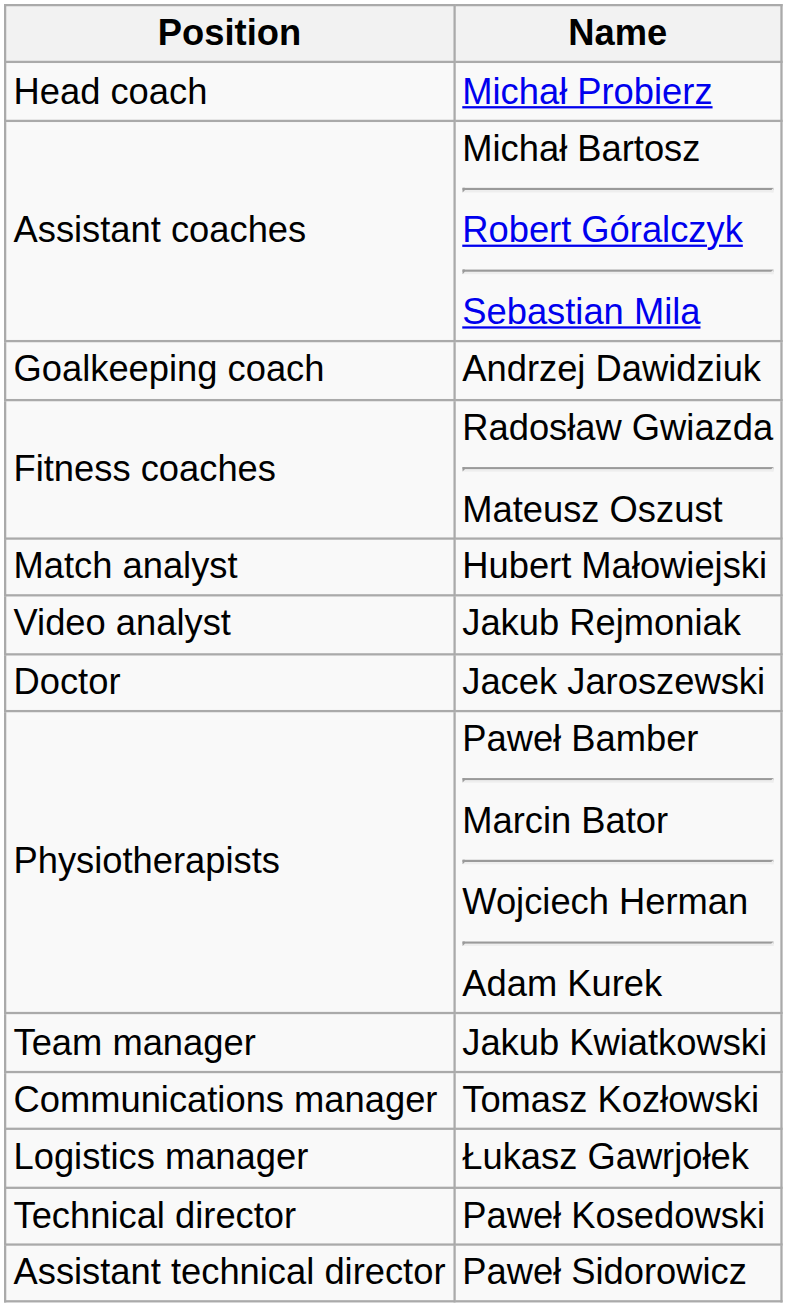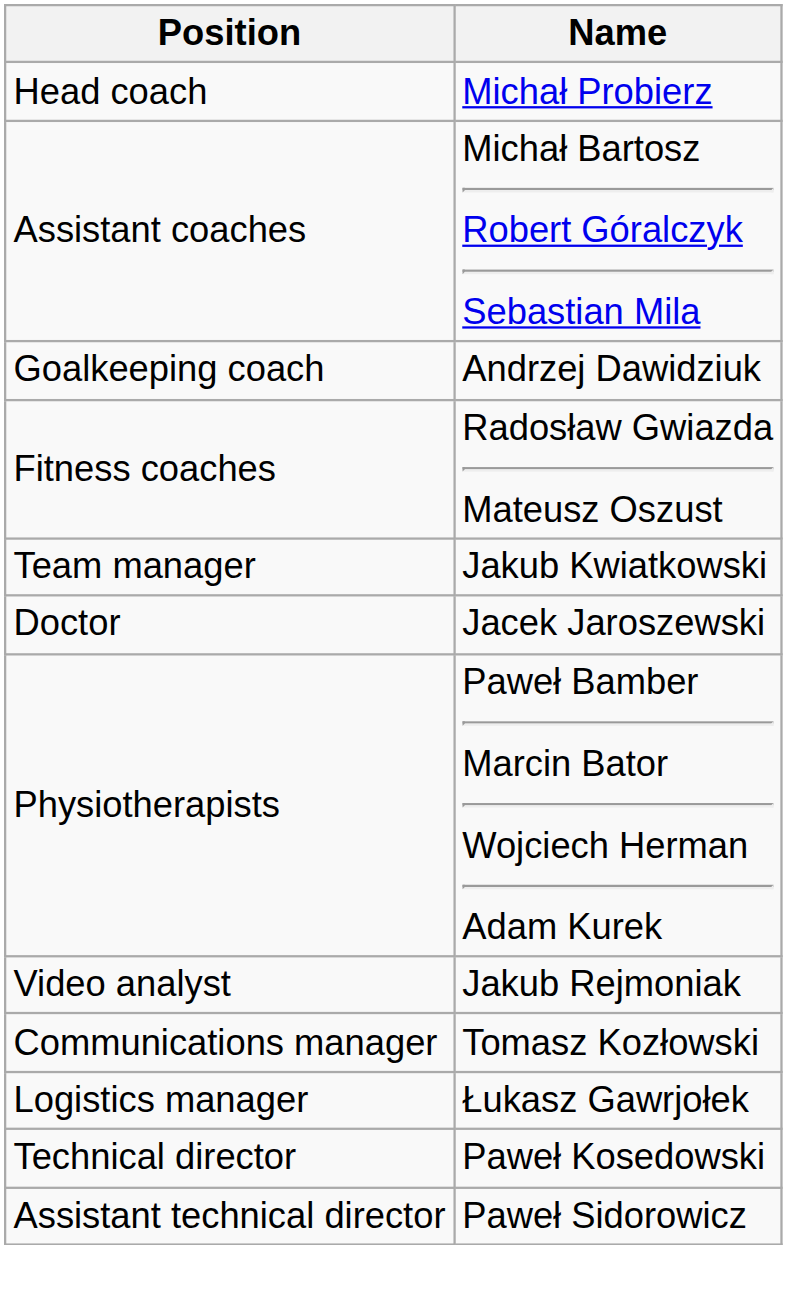- row: Match analyst | Hubert Małowiejski
rows swapped: Video analyst <-> Team manager
